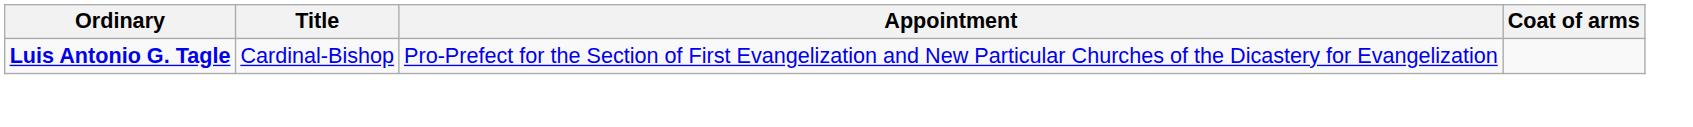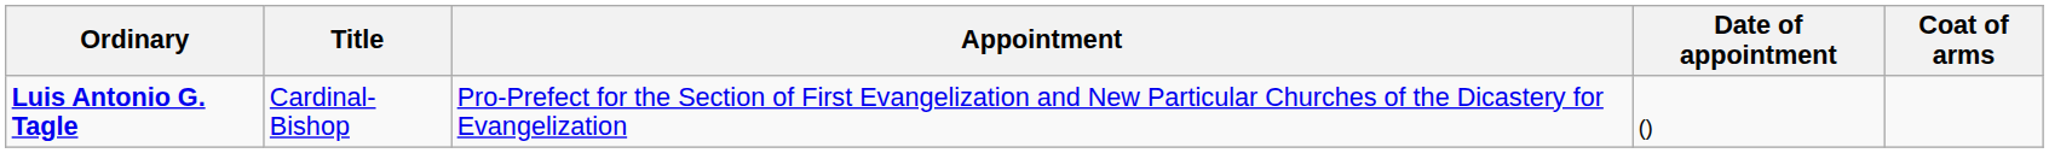+ column: Date of appointment | ()
